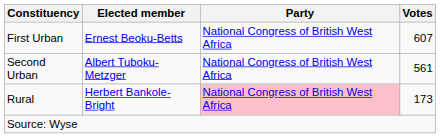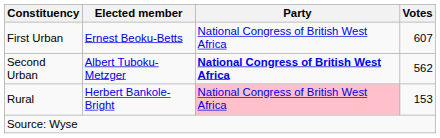Second Urban | Party: normal -> bold
Second Urban | Votes: 561 -> 562
Rural | Votes: 173 -> 153
